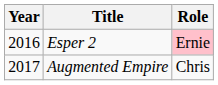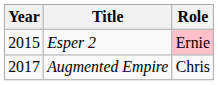Esper 2 | Year: 2016 -> 2015
